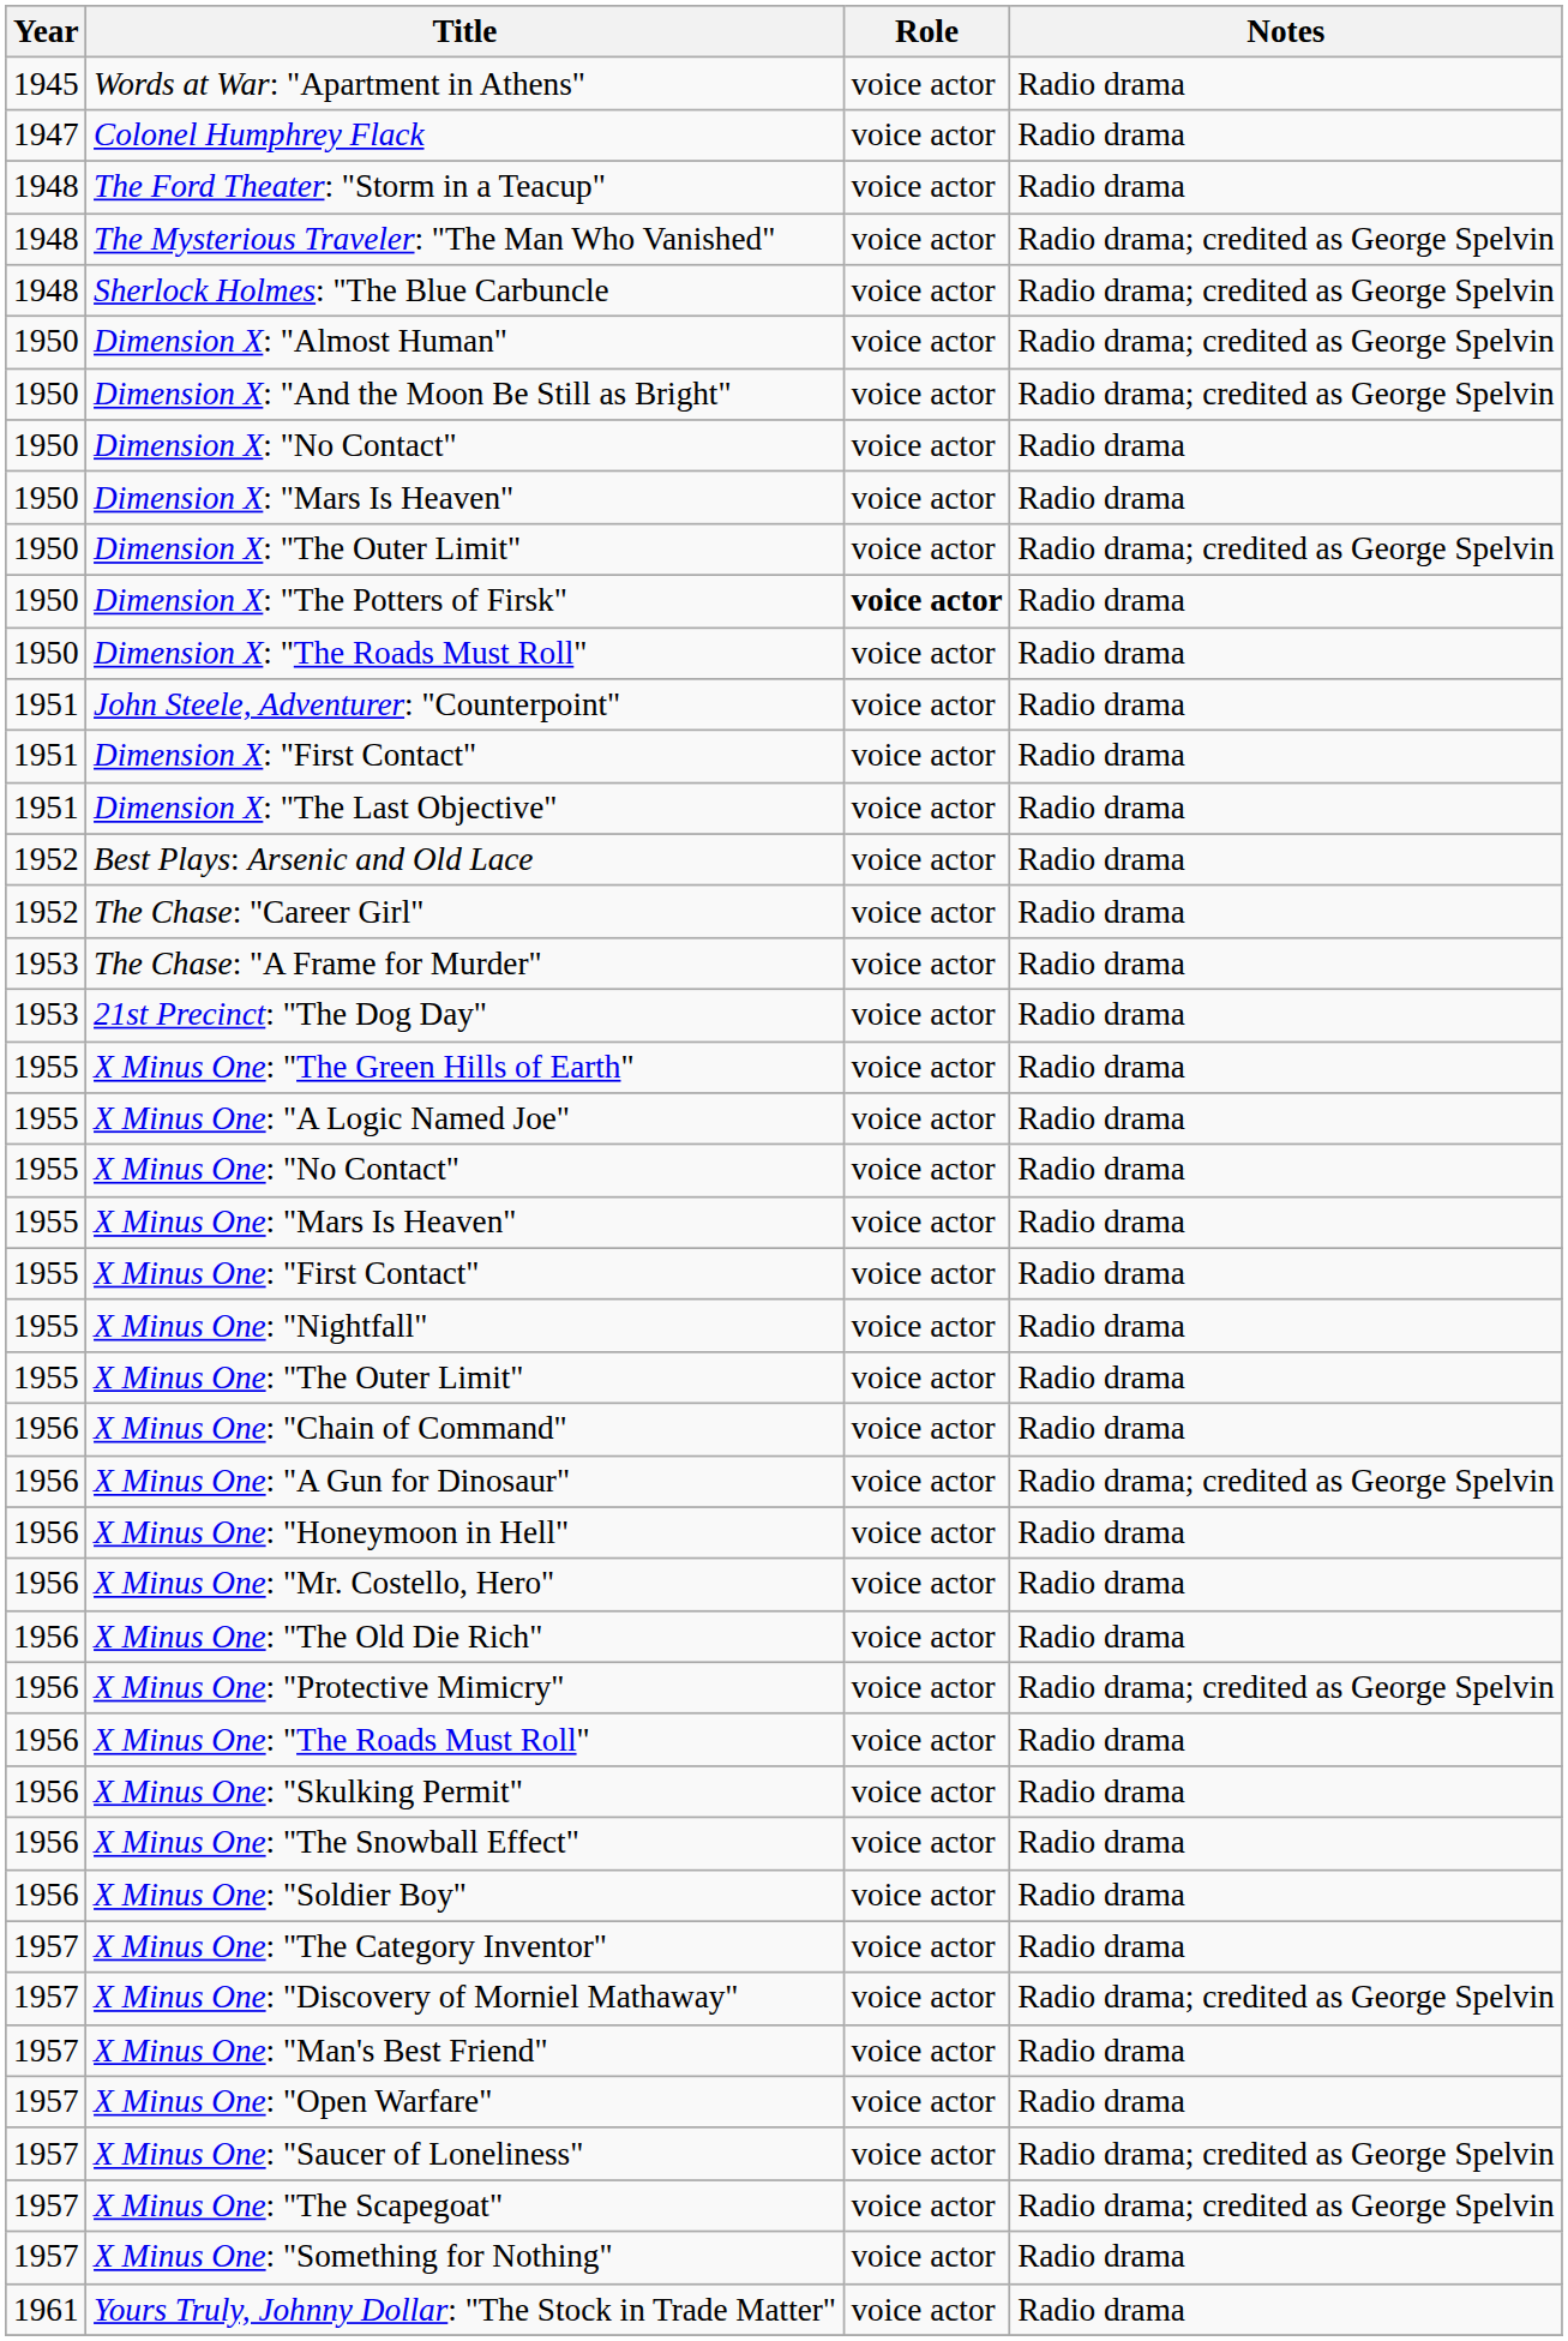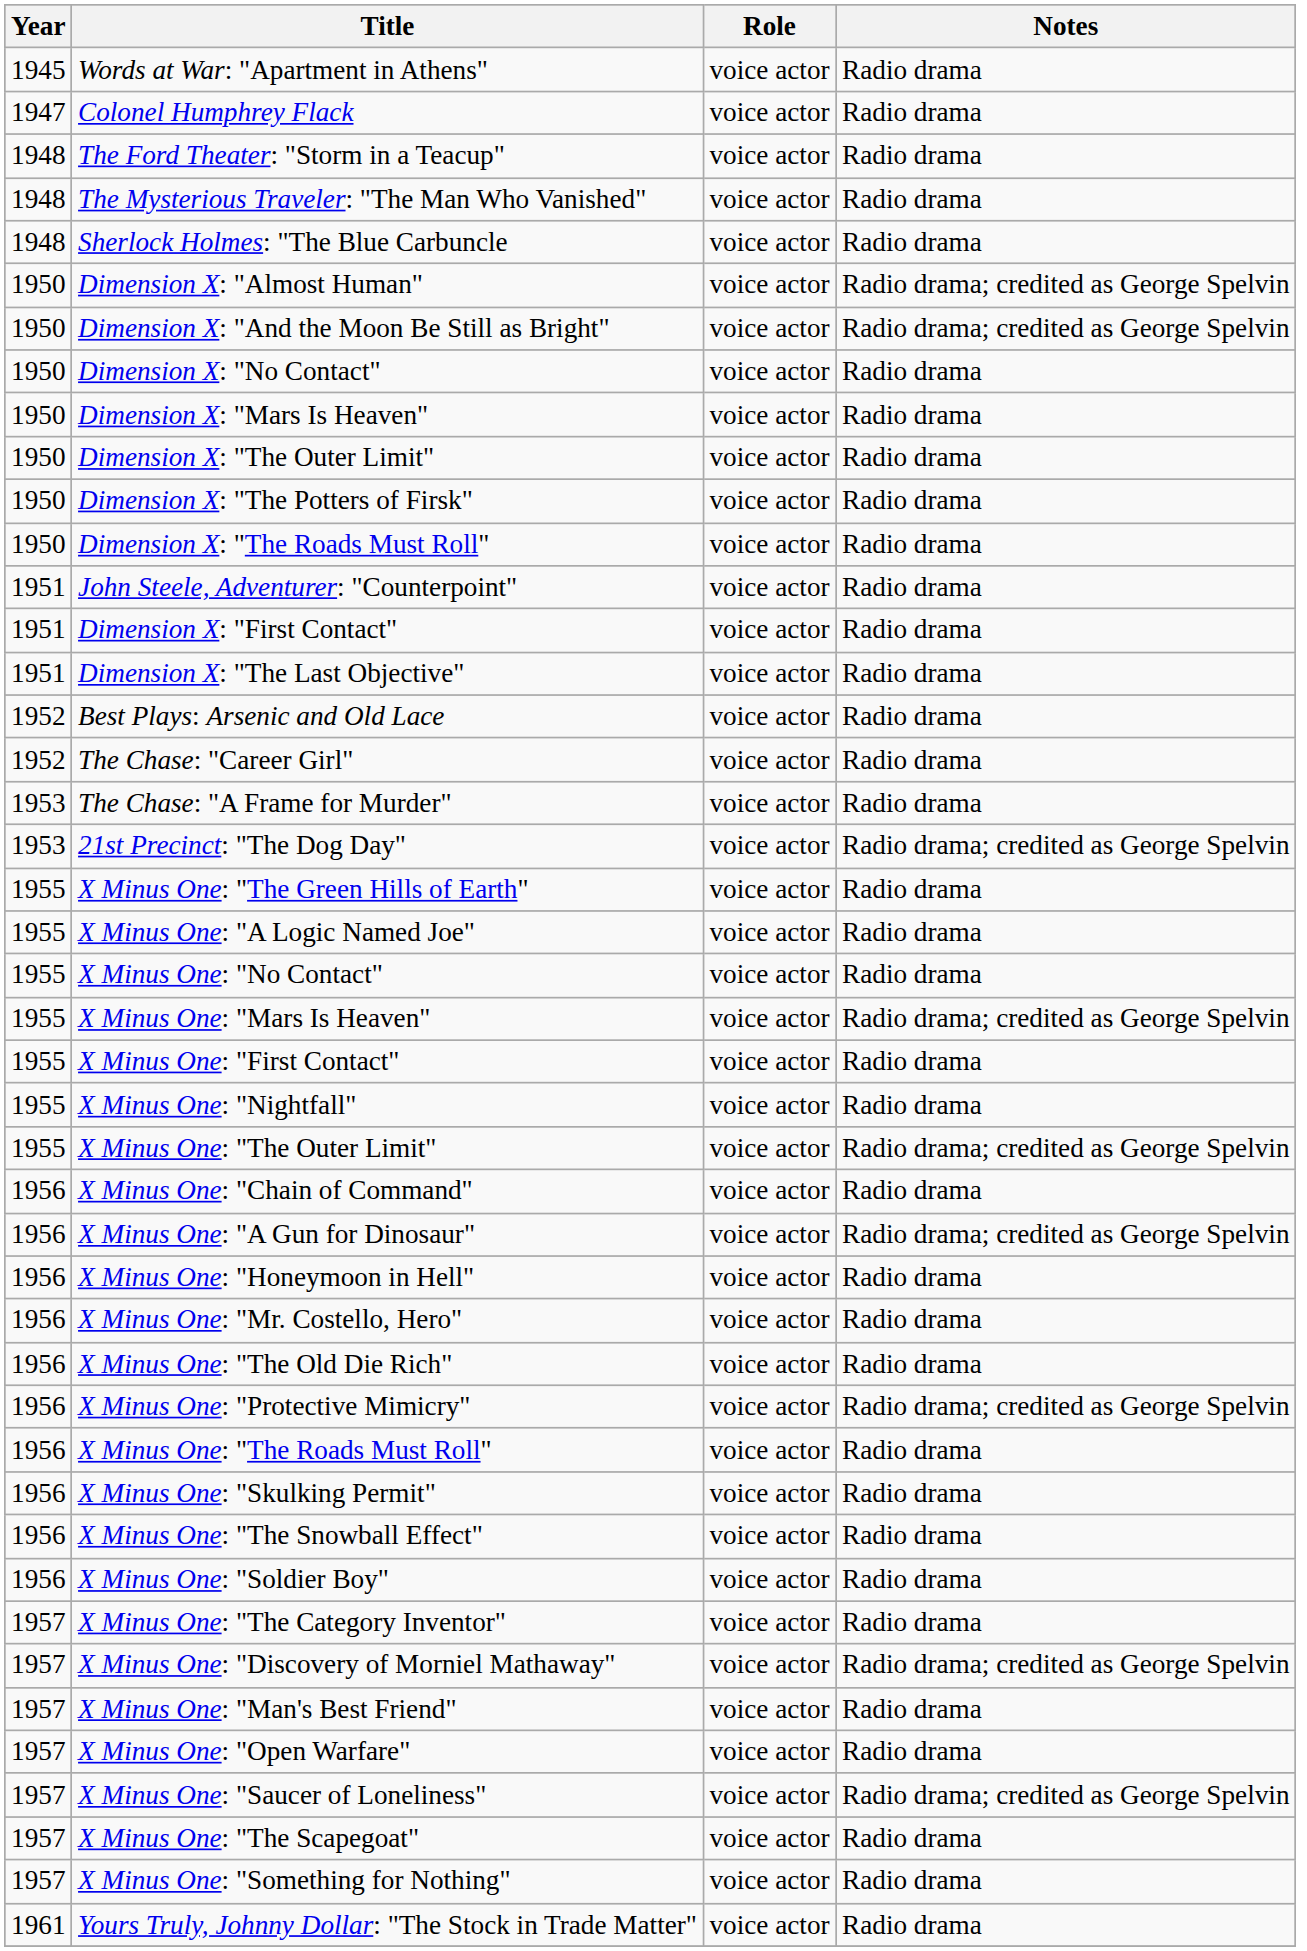The Mysterious Traveler: "The Man Who Vanished" | Notes: Radio drama; credited as George Spelvin -> Radio drama
Sherlock Holmes: "The Blue Carbuncle | Notes: Radio drama; credited as George Spelvin -> Radio drama
Dimension X: "The Outer Limit" | Notes: Radio drama; credited as George Spelvin -> Radio drama
Dimension X: "The Potters of Firsk" | Role: bold -> normal
21st Precinct: "The Dog Day" | Notes: Radio drama -> Radio drama; credited as George Spelvin
X Minus One: "Mars Is Heaven" | Notes: Radio drama -> Radio drama; credited as George Spelvin
X Minus One: "The Outer Limit" | Notes: Radio drama -> Radio drama; credited as George Spelvin
X Minus One: "The Scapegoat" | Notes: Radio drama; credited as George Spelvin -> Radio drama
